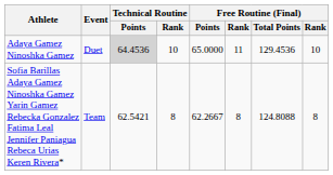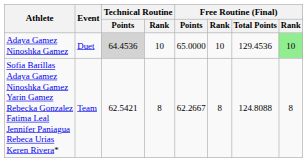Adaya Gamez Ninoshka Gamez | column 6: 11 -> 10
Adaya Gamez Ninoshka Gamez | column 8: no background -> lightgreen background
